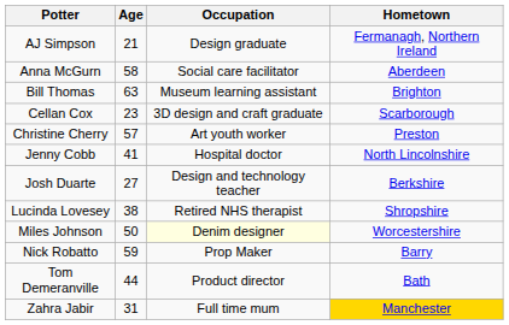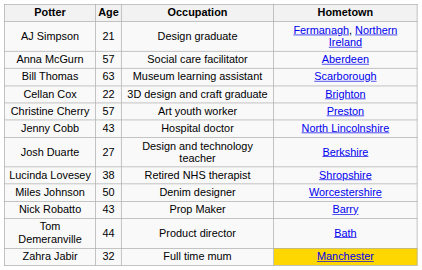Anna McGurn | Age: 58 -> 57
Bill Thomas | Hometown: Brighton -> Scarborough
Cellan Cox | Age: 23 -> 22
Cellan Cox | Hometown: Scarborough -> Brighton
Jenny Cobb | Age: 41 -> 43
Miles Johnson | Occupation: lightyellow background -> no background
Nick Robatto | Age: 59 -> 43
Zahra Jabir | Age: 31 -> 32
